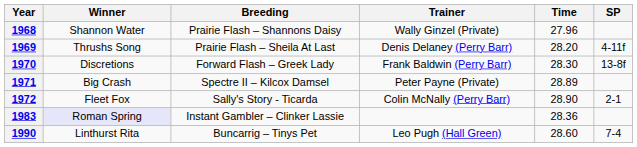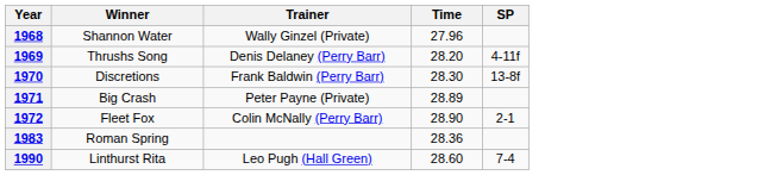- column: Breeding | Prairie Flash – Shannons Daisy | Prairie Flash – Sheila At Last | Forward Flash – Greek Lady | Spectre II – Kilcox Damsel | Sally's Story - Ticarda | Instant Gambler – Clinker Lassie | Buncarrig – Tinys Pet
1983 | Winner: lavender background -> no background
